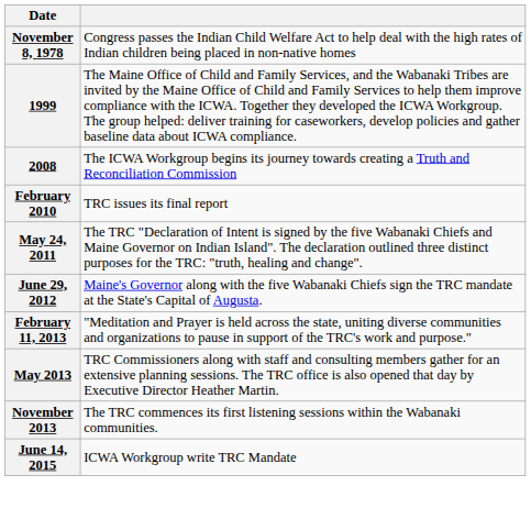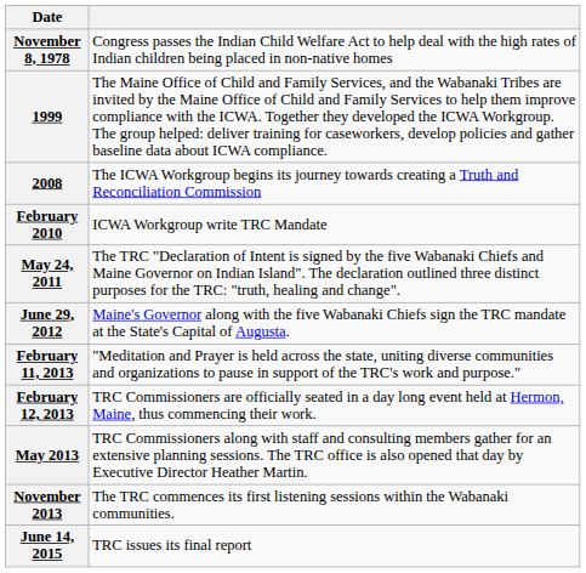February 2010 | column 2: TRC issues its final report -> ICWA Workgroup write TRC Mandate
+ row: February 12, 2013 | TRC Commissioners are officially seated in a day long event held at Hermon, Maine, thus commencing their work.
June 14, 2015 | column 2: ICWA Workgroup write TRC Mandate -> TRC issues its final report
